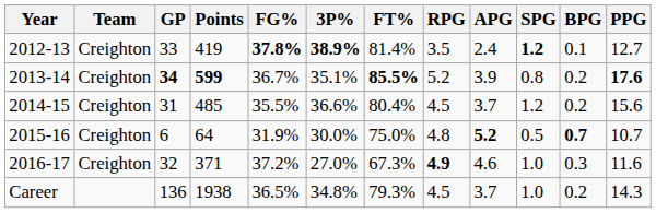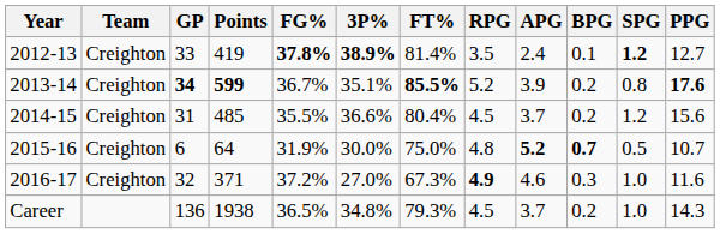columns swapped: SPG <-> BPG
